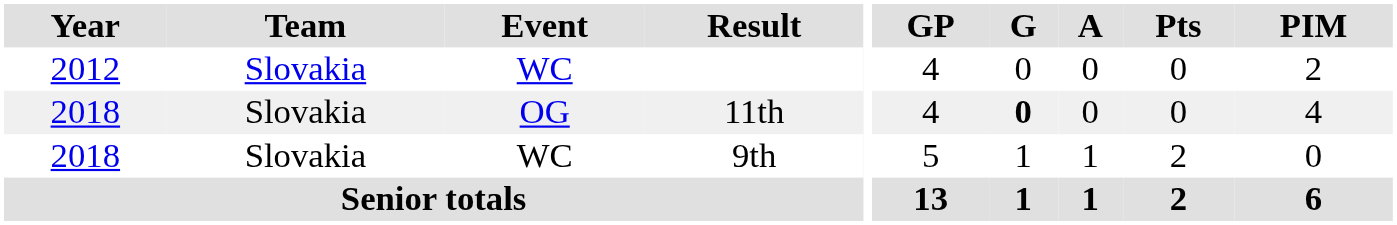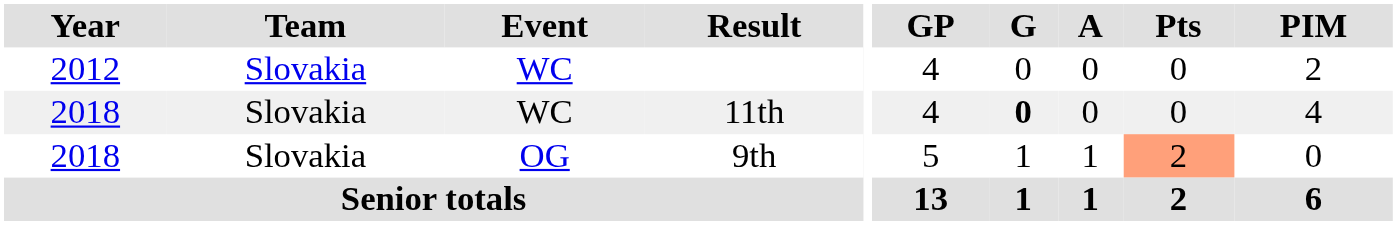11th | Event: OG -> WC
9th | Event: WC -> OG
9th | Pts: no background -> lightsalmon background
